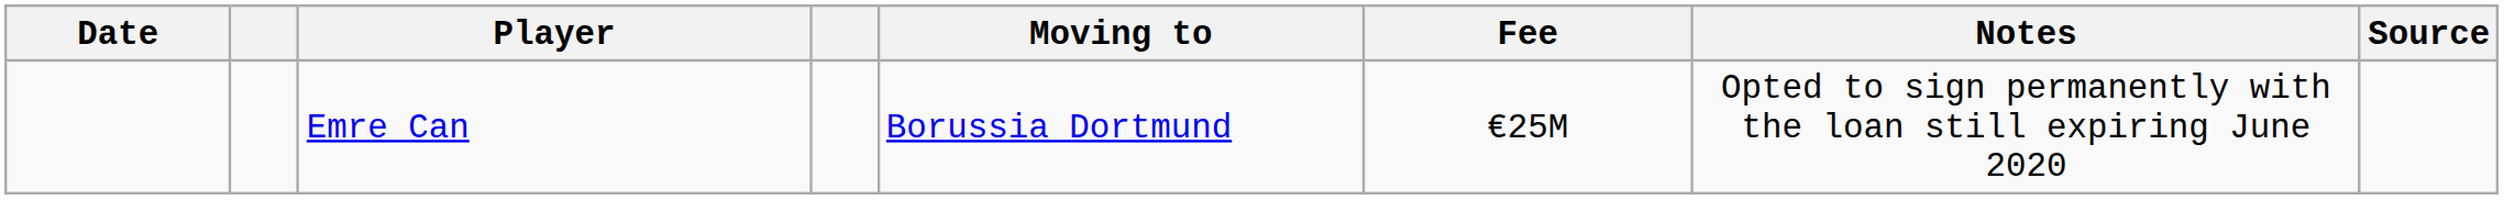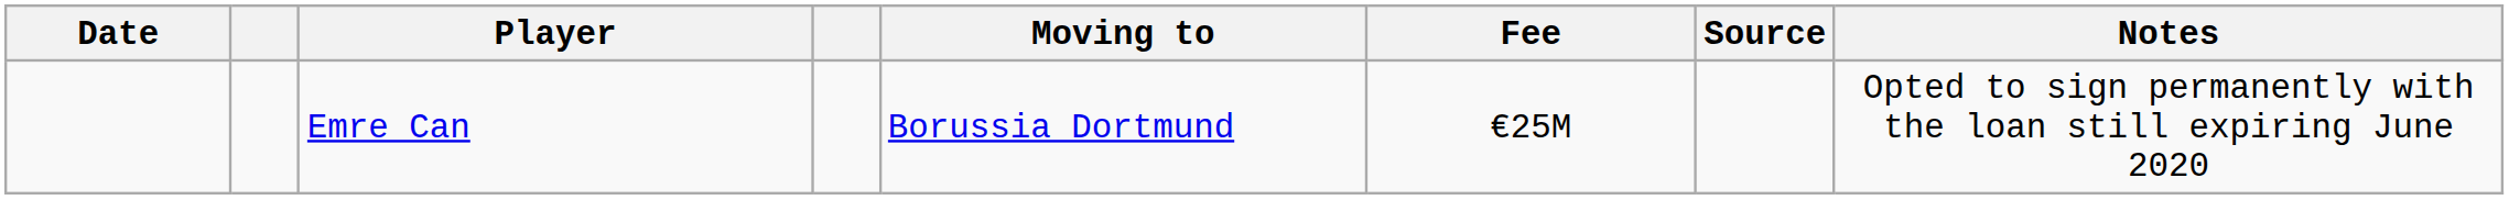columns swapped: Notes <-> Source
